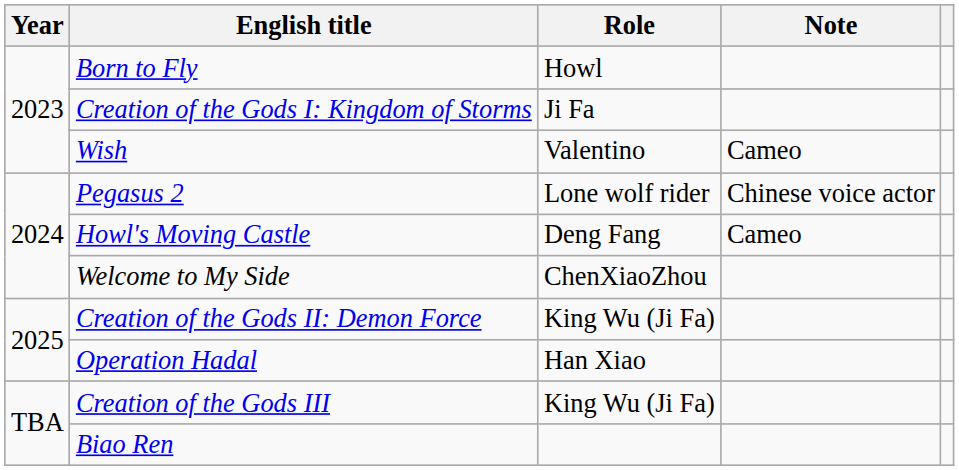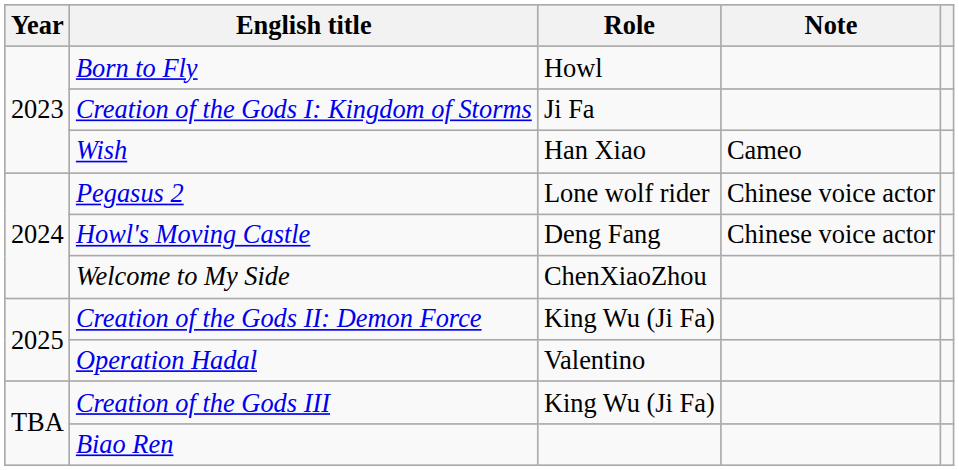Wish | Role: Valentino -> Han Xiao
Howl's Moving Castle | Note: Cameo -> Chinese voice actor
Operation Hadal | Role: Han Xiao -> Valentino
